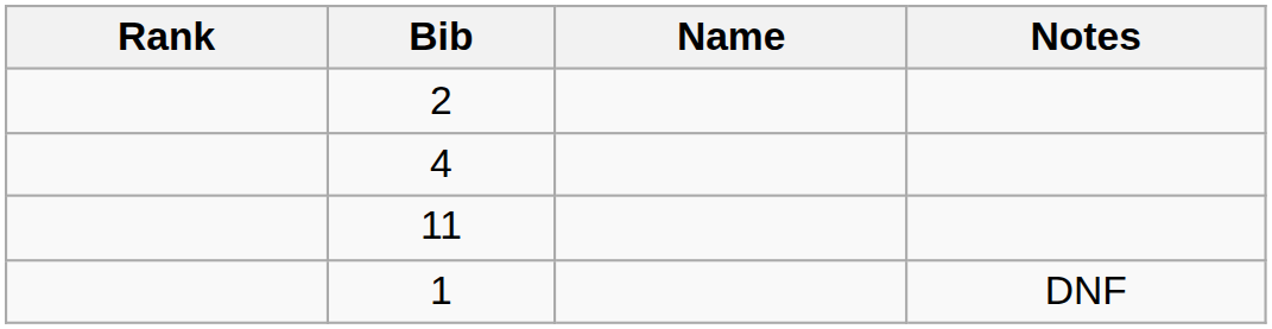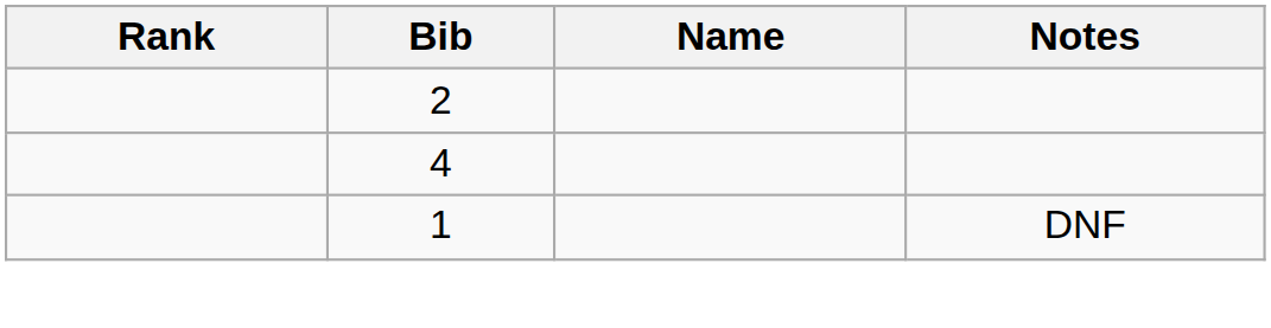- row: 11
